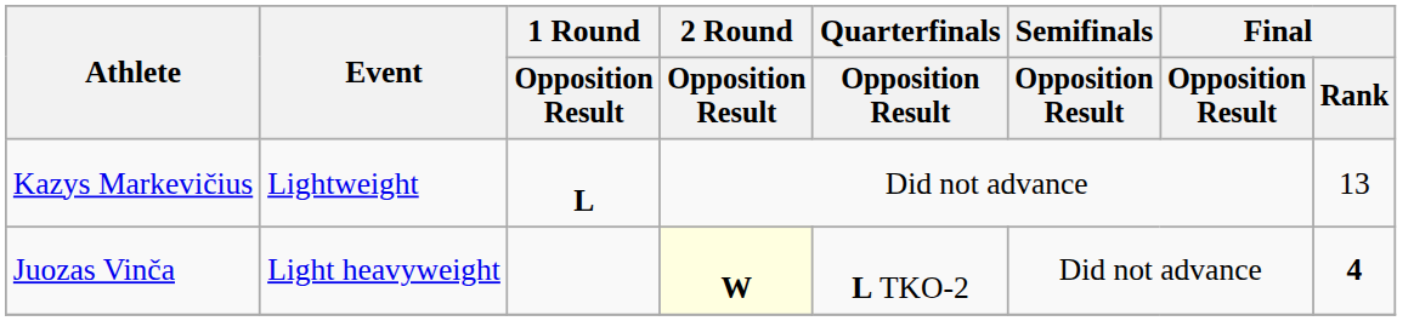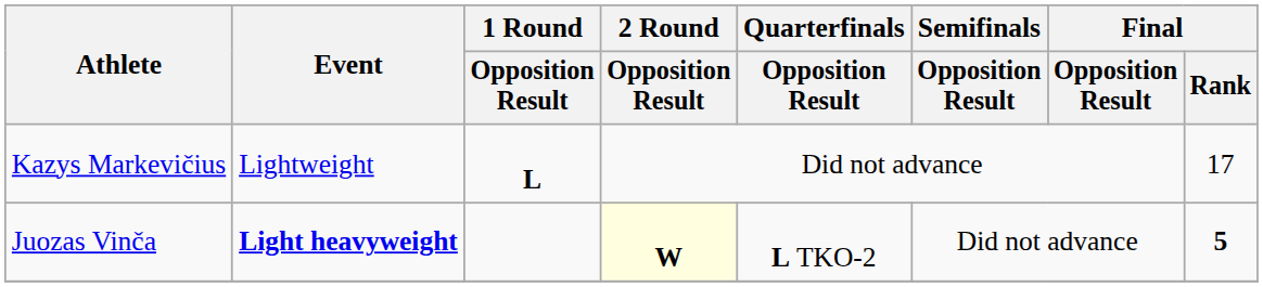Kazys Markevičius | Final / Rank: 13 -> 17
Juozas Vinča | Event: normal -> bold
Juozas Vinča | Final / Rank: 4 -> 5
